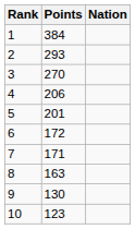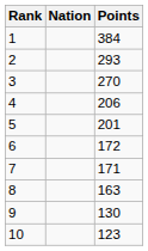columns swapped: Nation <-> Points
